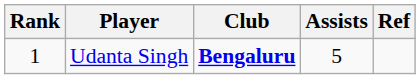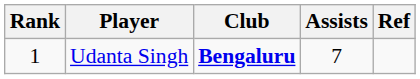Udanta Singh | Assists: 5 -> 7
